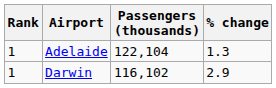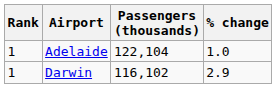Adelaide | % change: 1.3 -> 1.0
